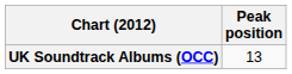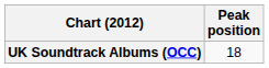UK Soundtrack Albums (OCC) | Peak position: 13 -> 18
